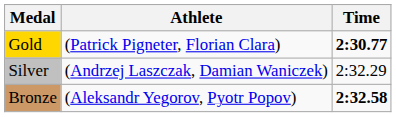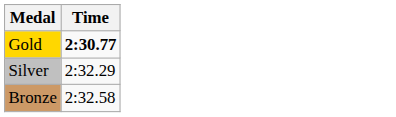- column: Athlete | (Patrick Pigneter, Florian Clara) | (Andrzej Laszczak, Damian Waniczek) | (Aleksandr Yegorov, Pyotr Popov)
Bronze | Time: bold -> normal
